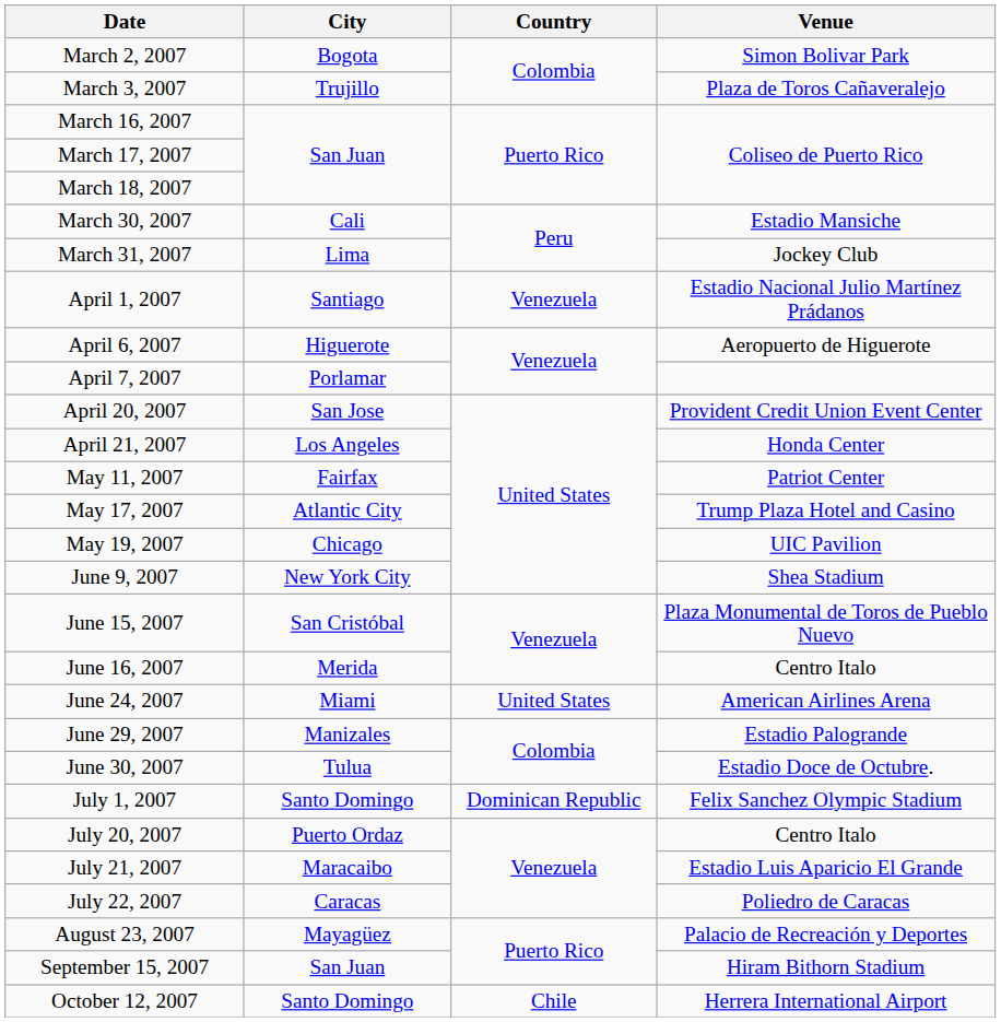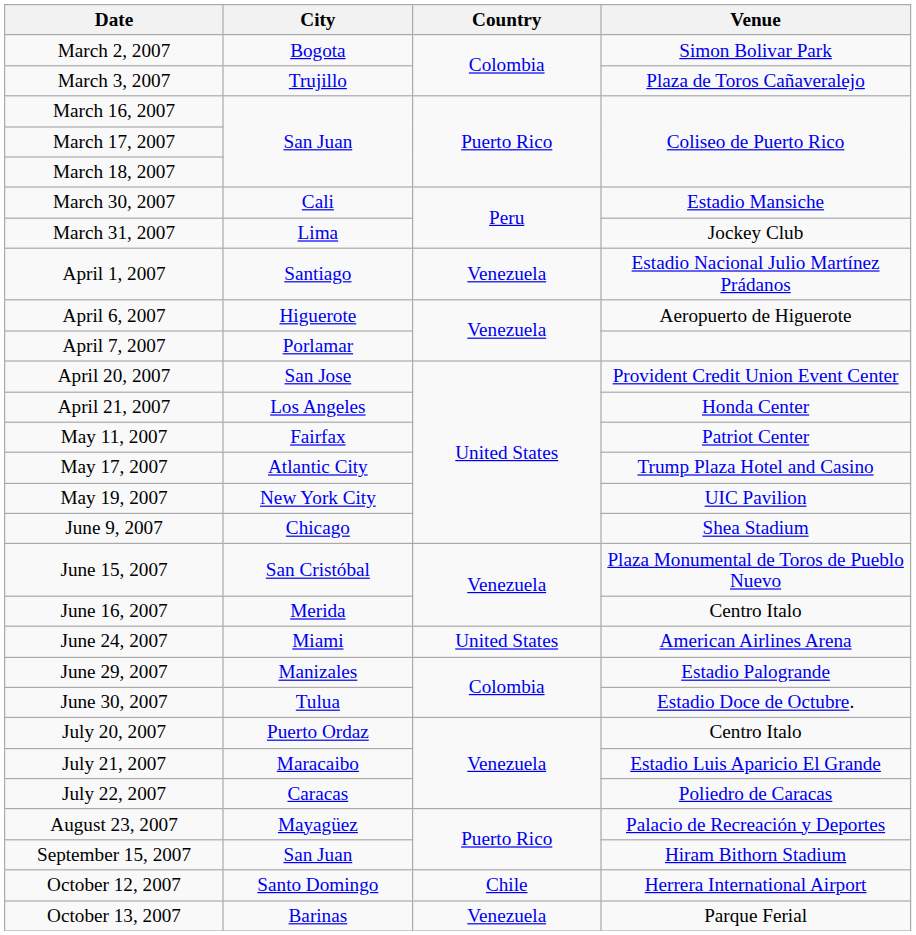May 19, 2007 | City: Chicago -> New York City
June 9, 2007 | City: New York City -> Chicago
- row: July 1, 2007 | Santo Domingo | Dominican Republic | Felix Sanchez Olympic Stadium
+ row: October 13, 2007 | Barinas | Venezuela | Parque Ferial
